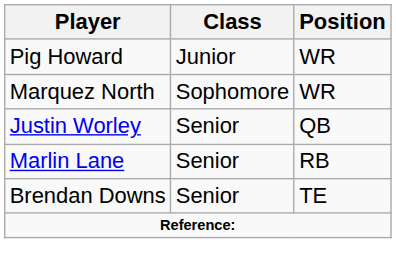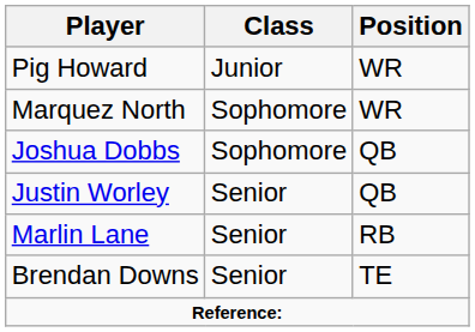+ row: Joshua Dobbs | Sophomore | QB
